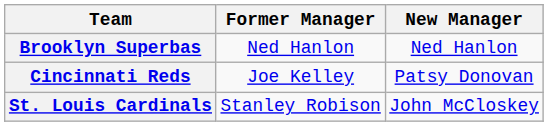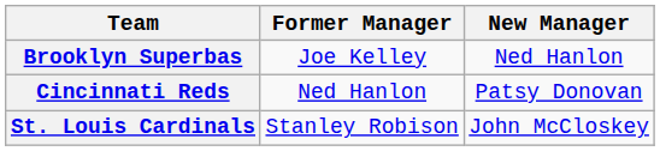Brooklyn Superbas | Former Manager: Ned Hanlon -> Joe Kelley
Cincinnati Reds | Former Manager: Joe Kelley -> Ned Hanlon
